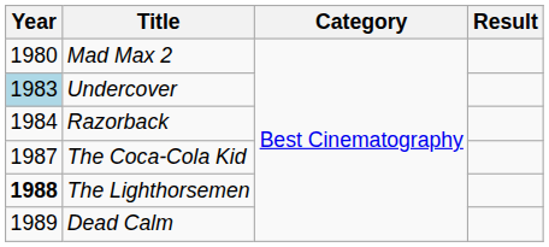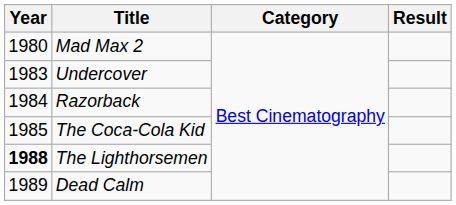Undercover | Year: lightblue background -> no background
The Coca-Cola Kid | Year: 1987 -> 1985
